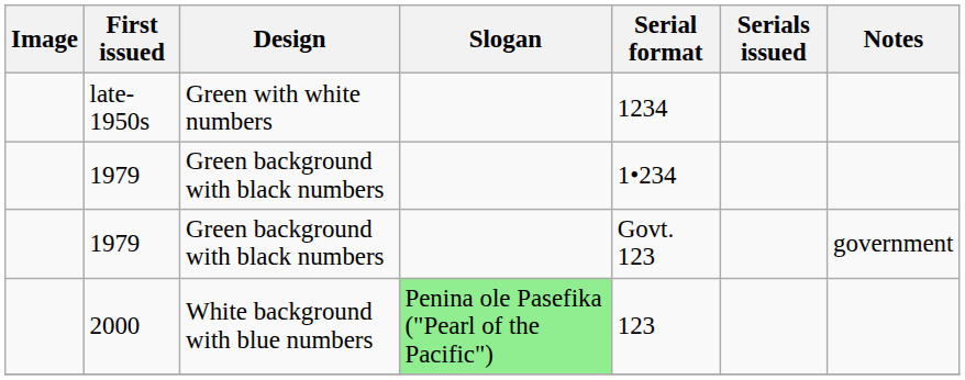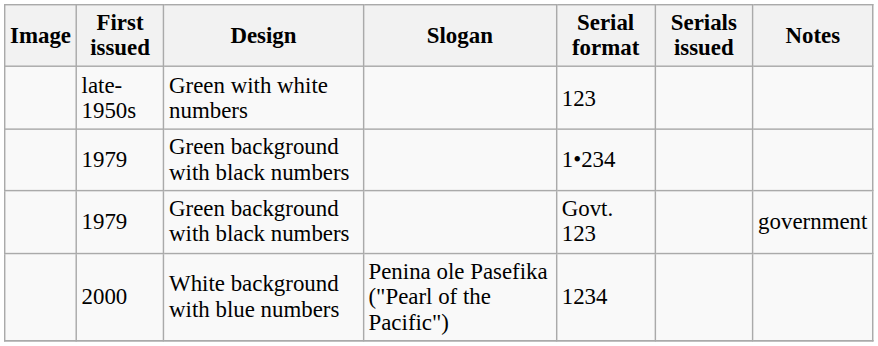late-1950s | Serial format: 1234 -> 123
2000 | Slogan: lightgreen background -> no background
2000 | Serial format: 123 -> 1234
